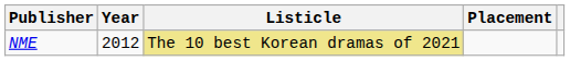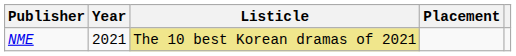NME | Year: 2012 -> 2021
